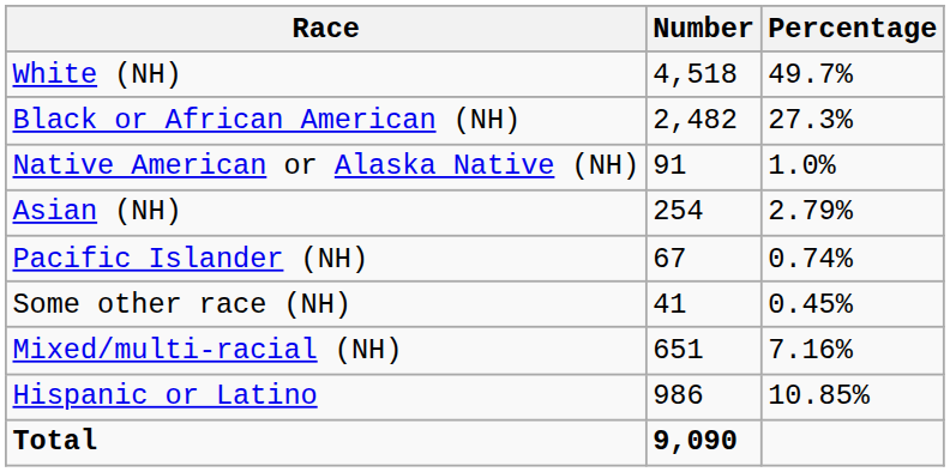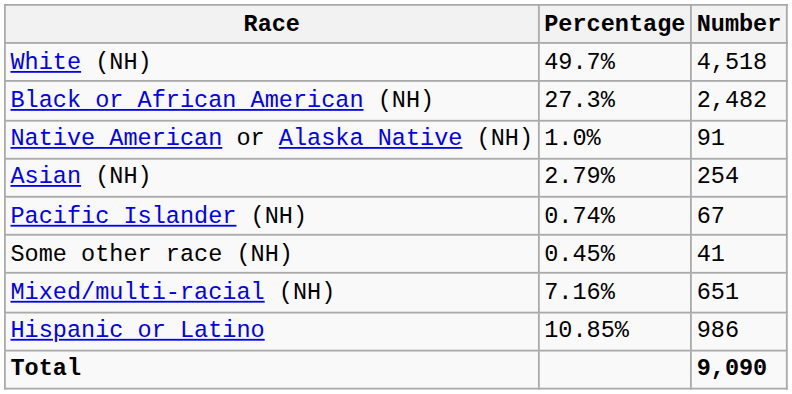columns swapped: Number <-> Percentage
